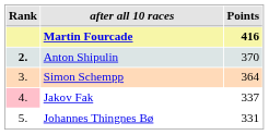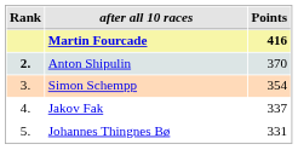Simon Schempp | Points: 364 -> 354
Jakov Fak | Rank: pink background -> no background
